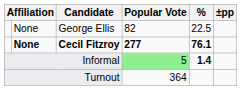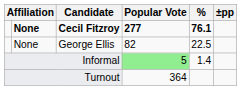rows swapped: Cecil Fitzroy <-> George Ellis
Informal | %: bold -> normal
